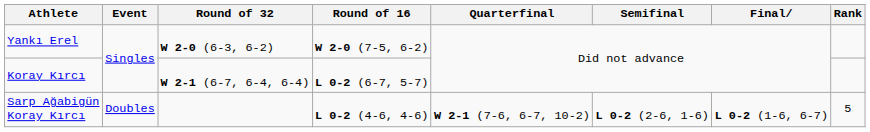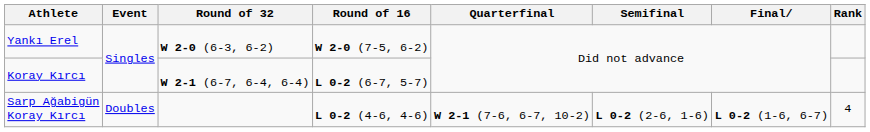Sarp Ağabigün Koray Kırcı | Rank: 5 -> 4
